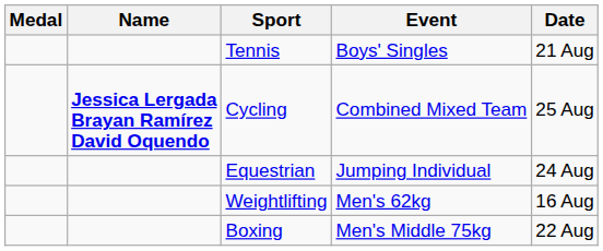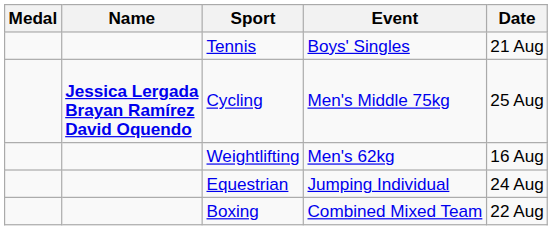Cycling | Event: Combined Mixed Team -> Men's Middle 75kg
rows swapped: Weightlifting <-> Equestrian
Boxing | Event: Men's Middle 75kg -> Combined Mixed Team
